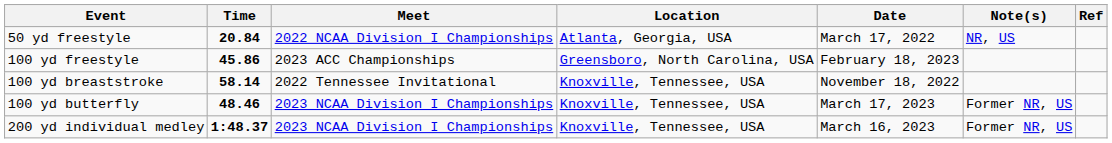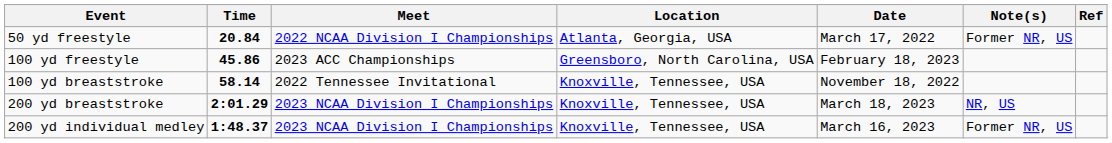50 yd freestyle | Note(s): NR, US -> Former NR, US
+ row: 200 yd breaststroke | 2:01.29 | 2023 NCAA Division I Championships | Knoxville, Tennessee, USA | March 18, 2023 | NR, US
- row: 100 yd butterfly | 48.46 | 2023 NCAA Division I Championships | Knoxville, Tennessee, USA | March 17, 2023 | Former NR, US
